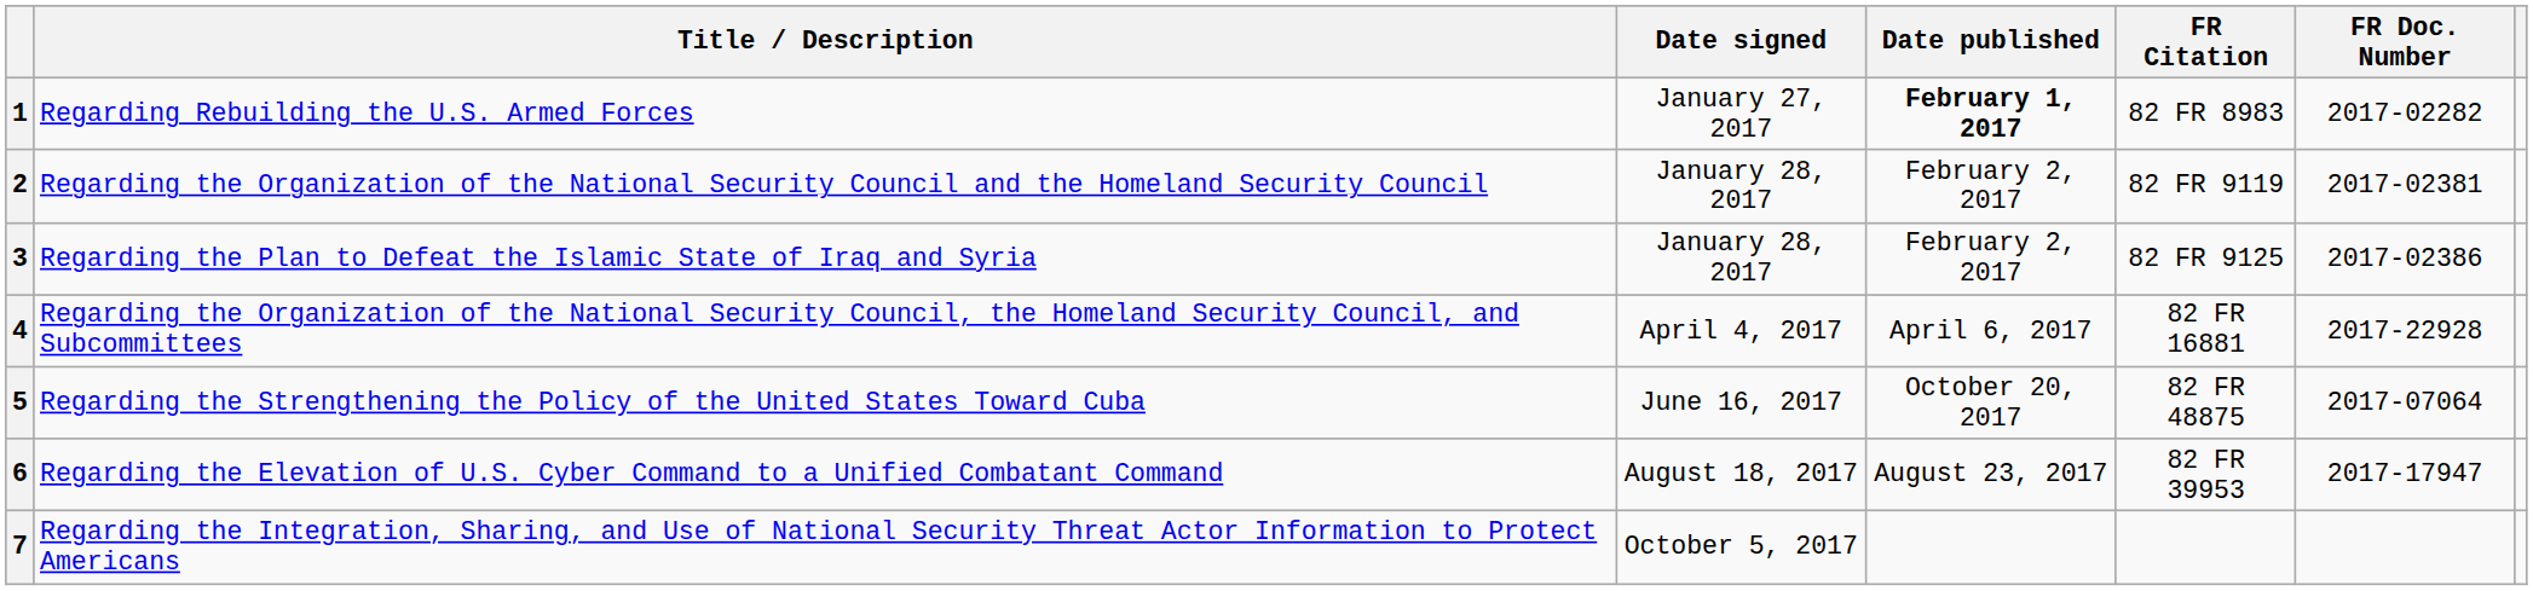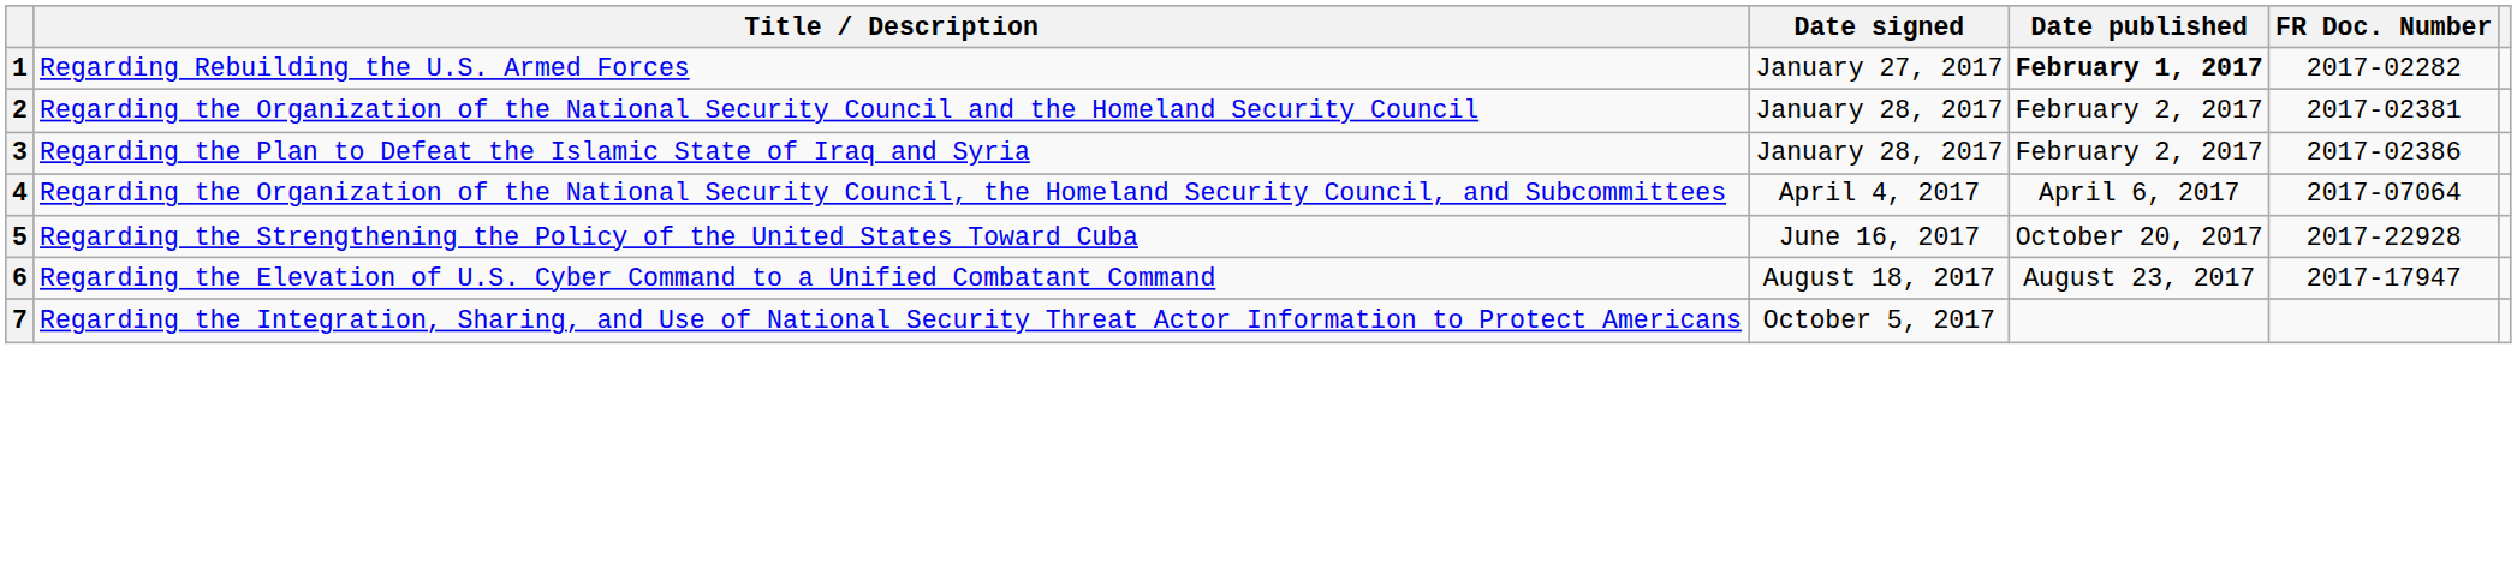- column: FR Citation | 82 FR 8983 | 82 FR 9119 | 82 FR 9125 | 82 FR 16881 | 82 FR 48875 | 82 FR 39953
4 | FR Doc. Number: 2017-22928 -> 2017-07064
5 | FR Doc. Number: 2017-07064 -> 2017-22928
